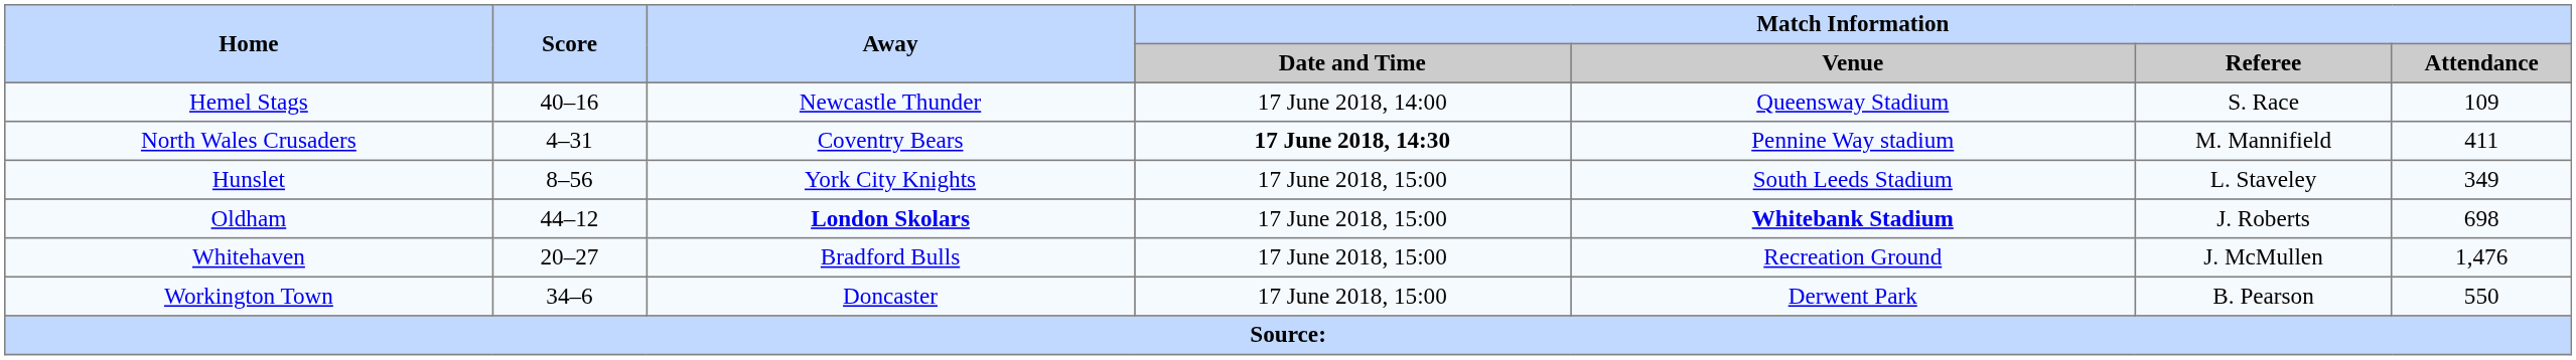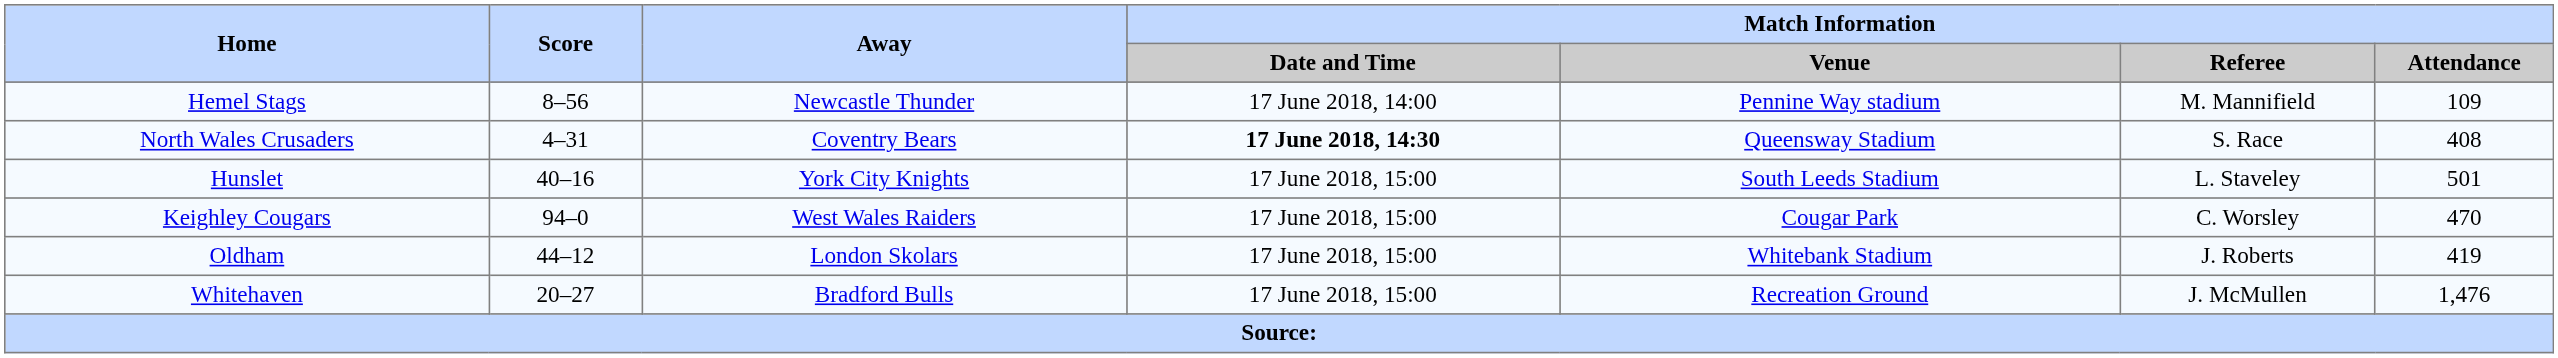Hemel Stags | Score: 40–16 -> 8–56
Hemel Stags | Match Information / Venue: Queensway Stadium -> Pennine Way stadium
Hemel Stags | Match Information / Referee: S. Race -> M. Mannifield
North Wales Crusaders | Match Information / Venue: Pennine Way stadium -> Queensway Stadium
North Wales Crusaders | Match Information / Referee: M. Mannifield -> S. Race
North Wales Crusaders | Match Information / Attendance: 411 -> 408
Hunslet | Score: 8–56 -> 40–16
Hunslet | Match Information / Attendance: 349 -> 501
+ row: Keighley Cougars | 94–0 | West Wales Raiders | 17 June 2018, 15:00 | Cougar Park | C. Worsley | 470
Oldham | Away: bold -> normal
Oldham | Match Information / Venue: bold -> normal
Oldham | Match Information / Attendance: 698 -> 419
- row: Workington Town | 34–6 | Doncaster | 17 June 2018, 15:00 | Derwent Park | B. Pearson | 550
